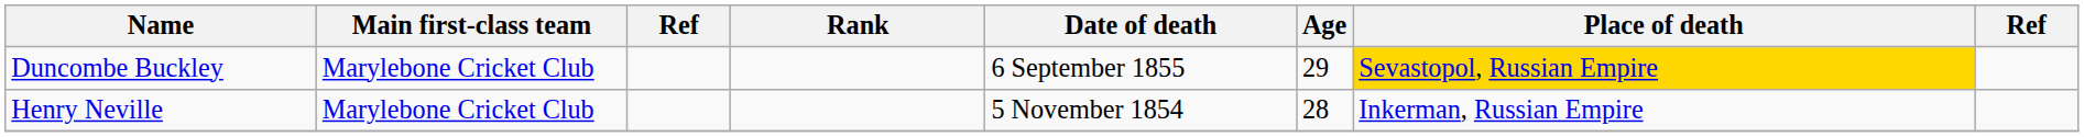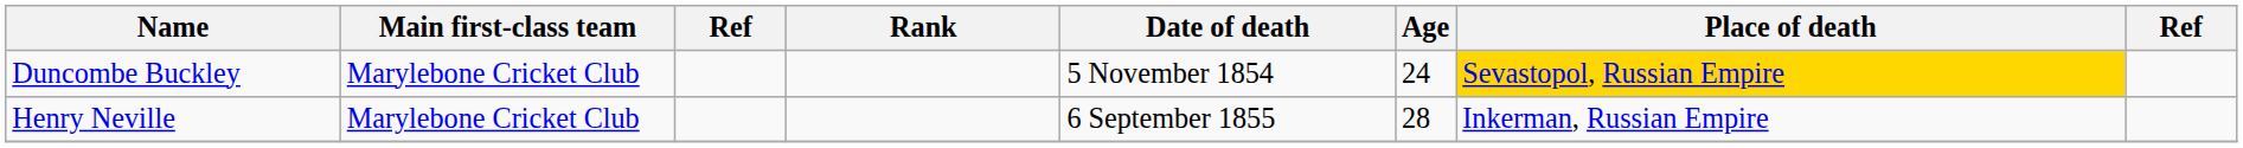Duncombe Buckley | Date of death: 6 September 1855 -> 5 November 1854
Duncombe Buckley | Age: 29 -> 24
Henry Neville | Date of death: 5 November 1854 -> 6 September 1855
